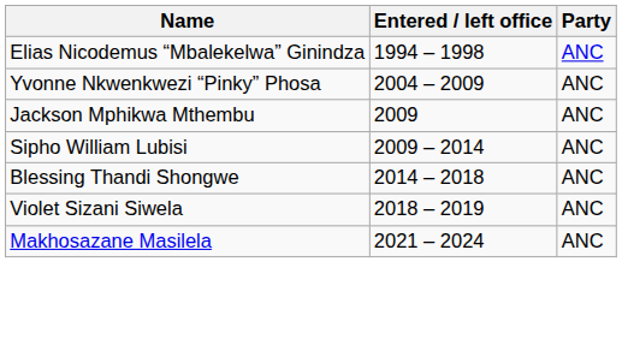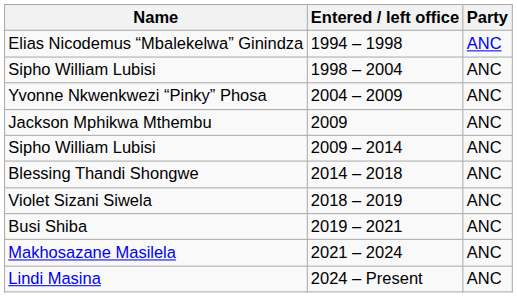+ row: Sipho William Lubisi | 1998 – 2004 | ANC
+ row: Busi Shiba | 2019 – 2021 | ANC
+ row: Lindi Masina | 2024 – Present | ANC
